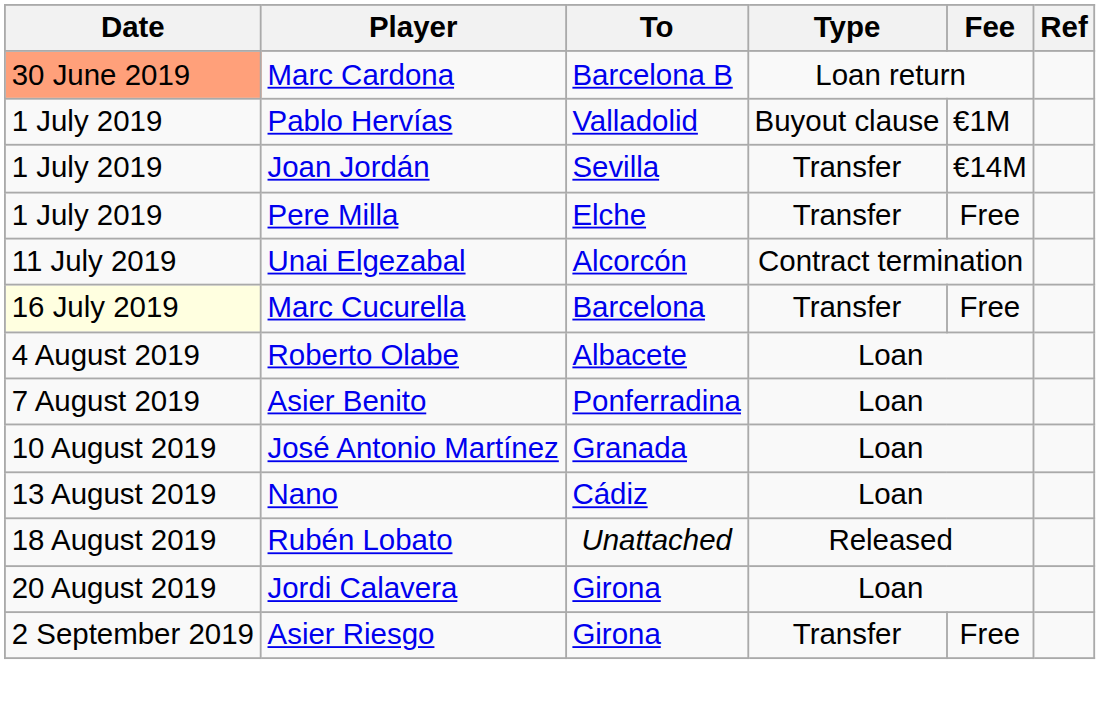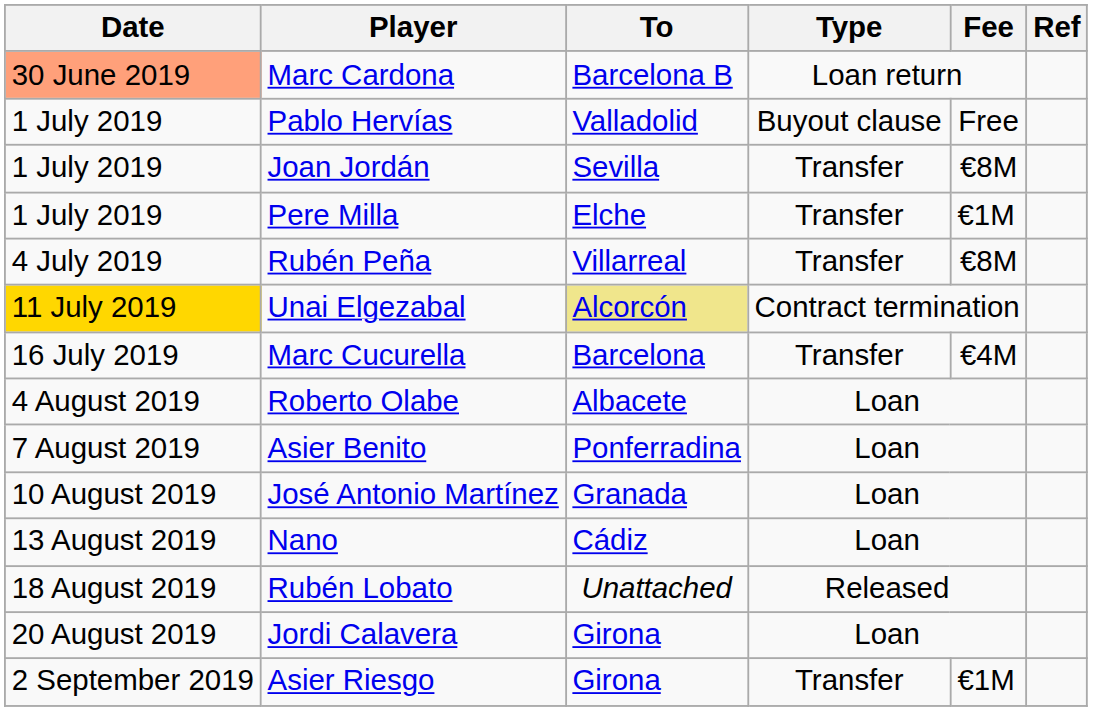Pablo Hervías | Fee: €1M -> Free
Joan Jordán | Fee: €14M -> €8M
Pere Milla | Fee: Free -> €1M
+ row: 4 July 2019 | Rubén Peña | Villarreal | Transfer | €8M
Unai Elgezabal | Date: no background -> gold background
Unai Elgezabal | To: no background -> khaki background
Marc Cucurella | Date: lightyellow background -> no background
Marc Cucurella | Fee: Free -> €4M
Asier Riesgo | Fee: Free -> €1M
